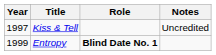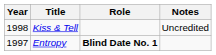Kiss & Tell | Year: 1997 -> 1998
Entropy | Year: 1999 -> 1997
